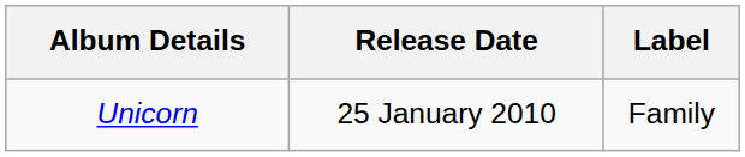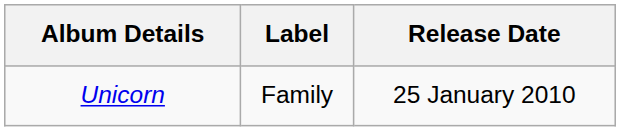columns swapped: Release Date <-> Label
